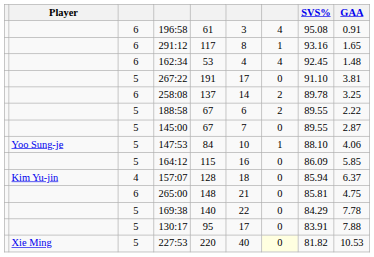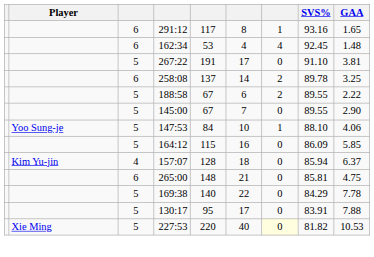- row: 6 | 196:58 | 61 | 3 | 4 | 95.08 | 0.91
145:00 | GAA: 2.87 -> 2.90
